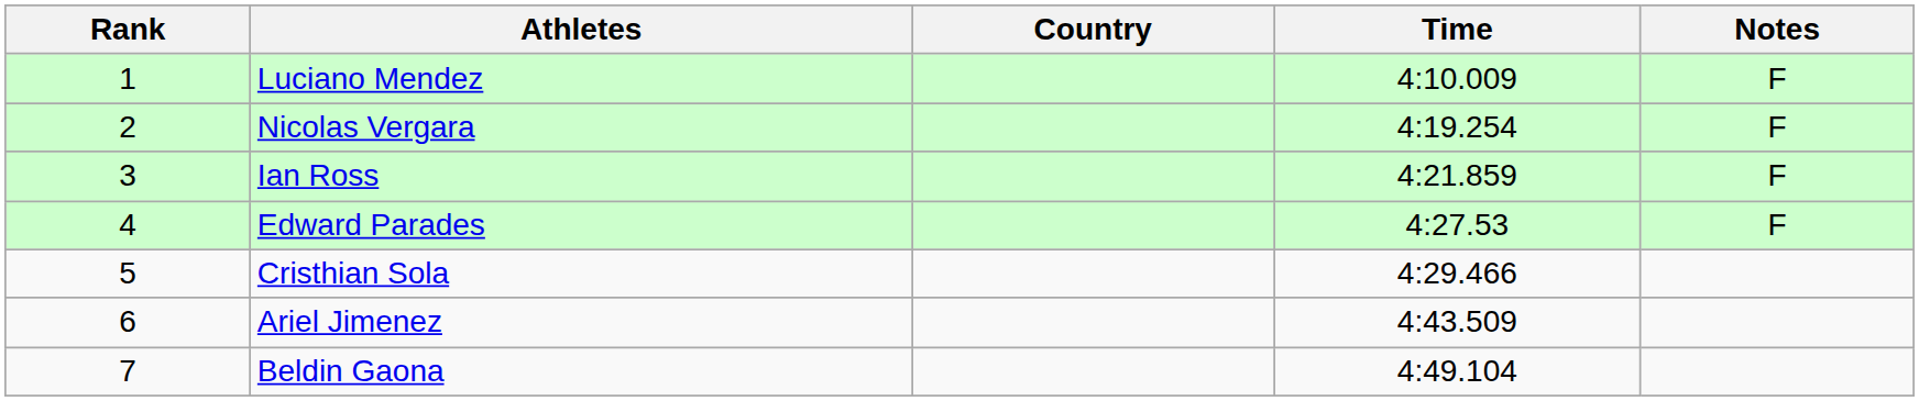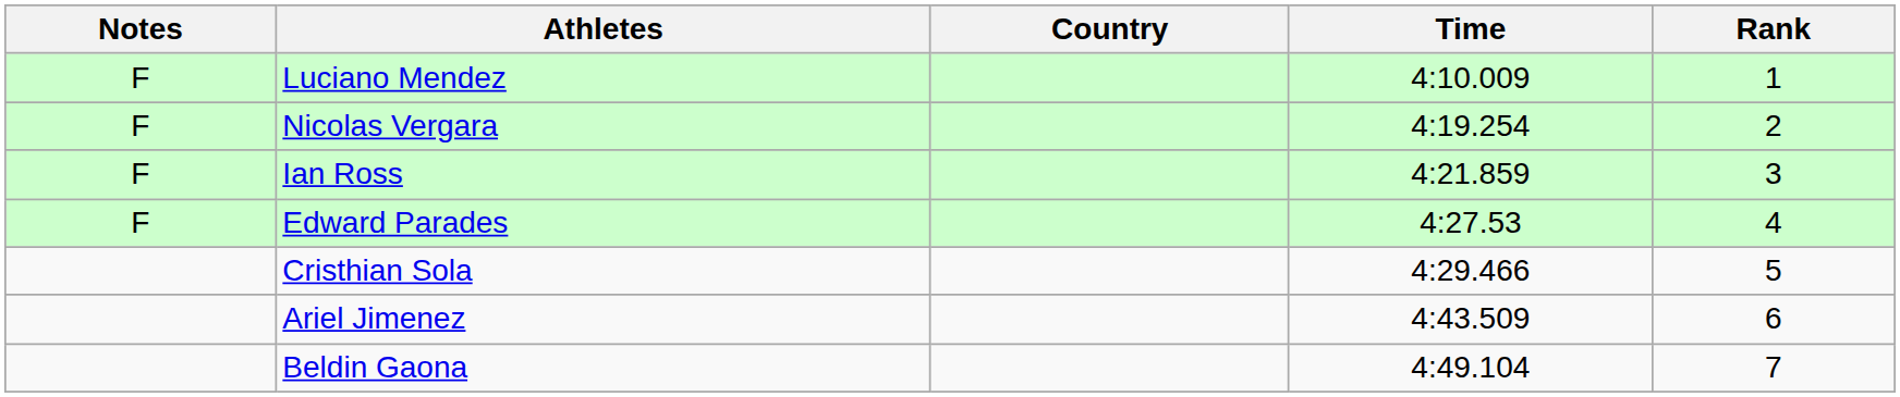columns swapped: Rank <-> Notes
